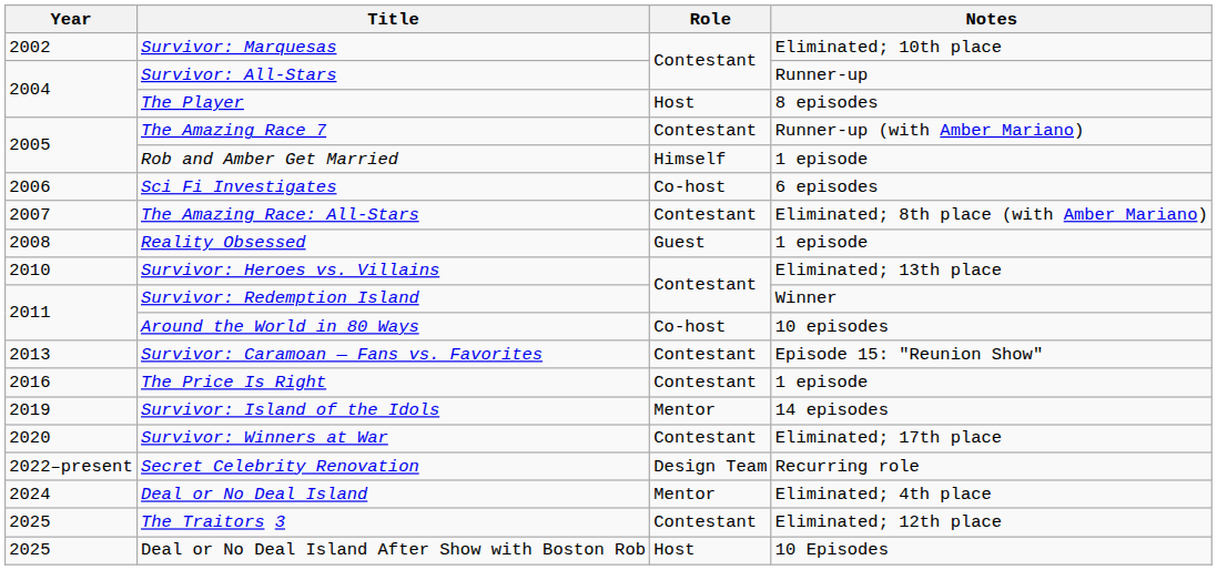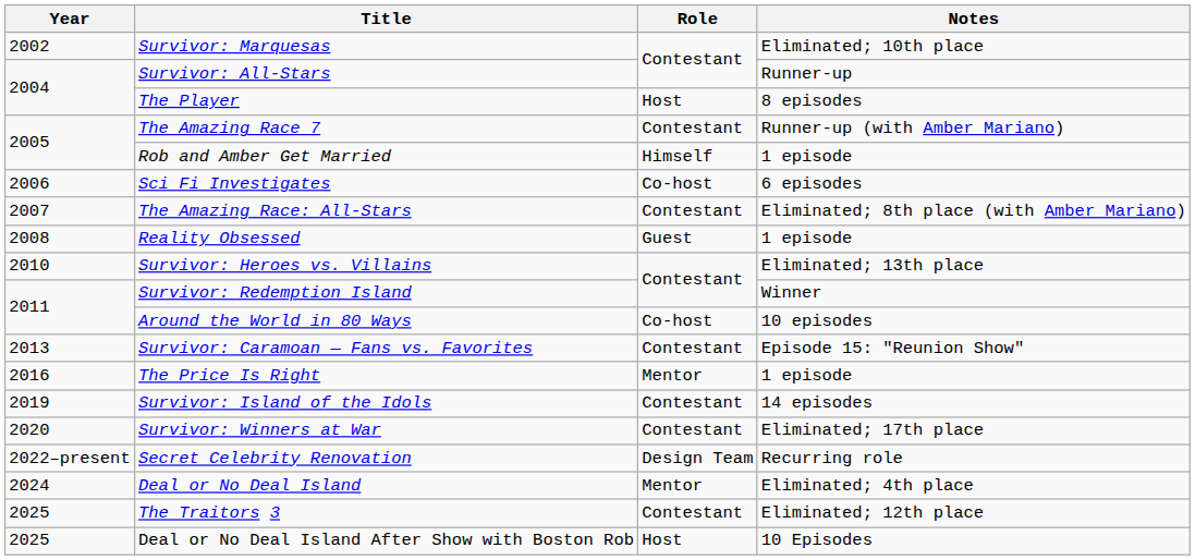The Price Is Right | Role: Contestant -> Mentor
Survivor: Island of the Idols | Role: Mentor -> Contestant
